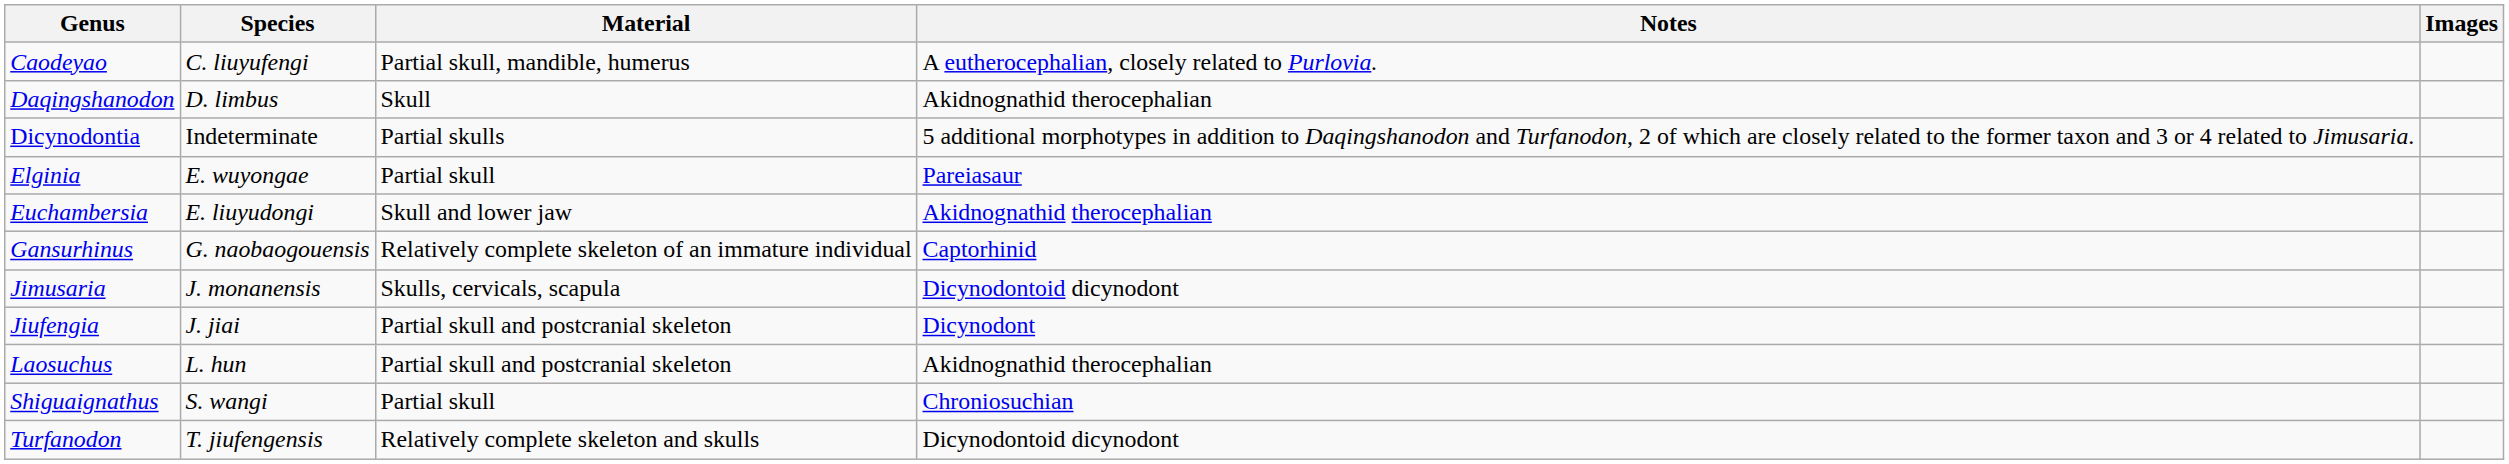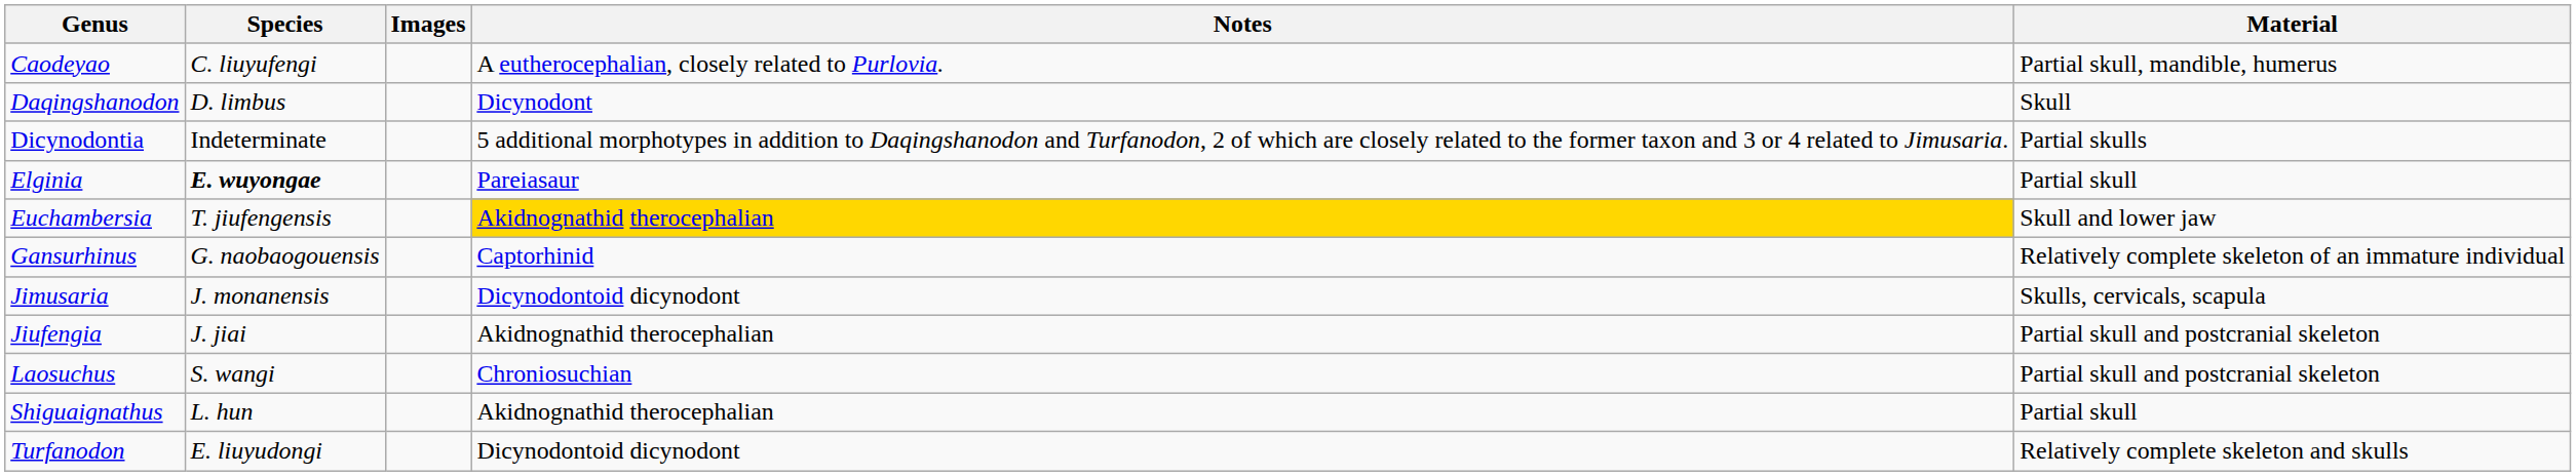columns swapped: Material <-> Images
Daqingshanodon | Notes: Akidnognathid therocephalian -> Dicynodont
Elginia | Species: normal -> bold
Euchambersia | Species: E. liuyudongi -> T. jiufengensis
Euchambersia | Notes: no background -> gold background
Jiufengia | Notes: Dicynodont -> Akidnognathid therocephalian
Laosuchus | Species: L. hun -> S. wangi
Laosuchus | Notes: Akidnognathid therocephalian -> Chroniosuchian
Shiguaignathus | Species: S. wangi -> L. hun
Shiguaignathus | Notes: Chroniosuchian -> Akidnognathid therocephalian
Turfanodon | Species: T. jiufengensis -> E. liuyudongi
